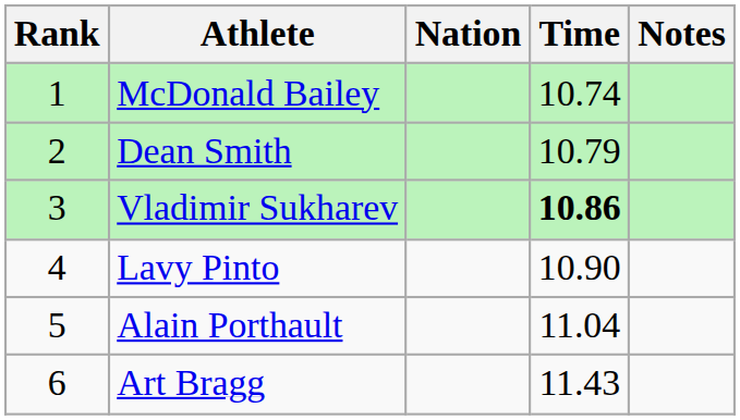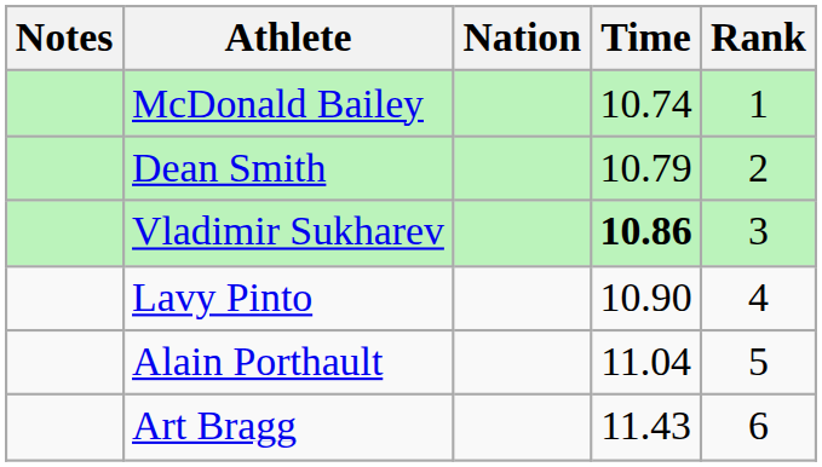columns swapped: Rank <-> Notes
